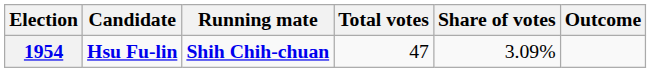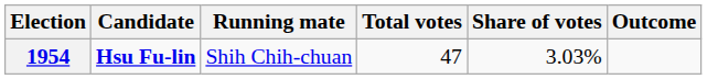1954 | Running mate: bold -> normal
1954 | Share of votes: 3.09% -> 3.03%
